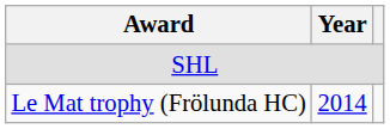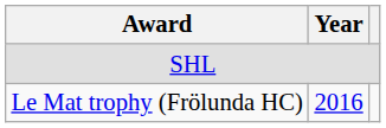Le Mat trophy (Frölunda HC) | Year: 2014 -> 2016
